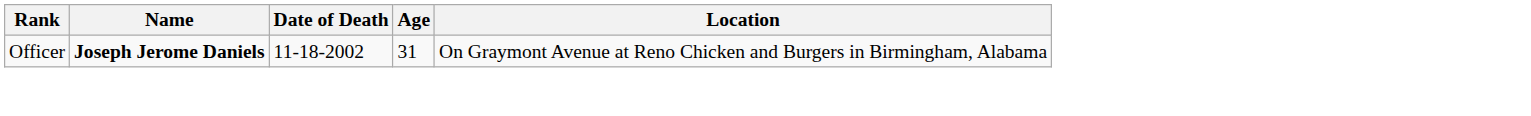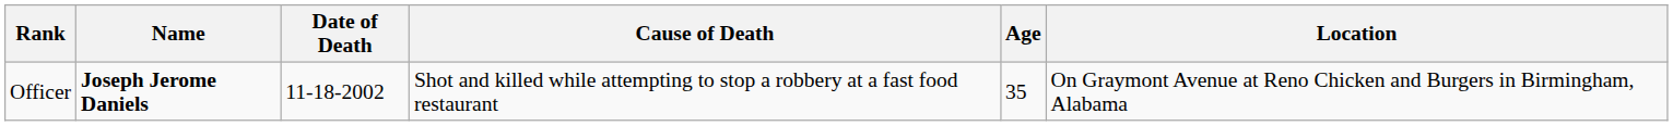+ column: Cause of Death | Shot and killed while attempting to stop a robbery at a fast food restaurant
Officer | Age: 31 -> 35
